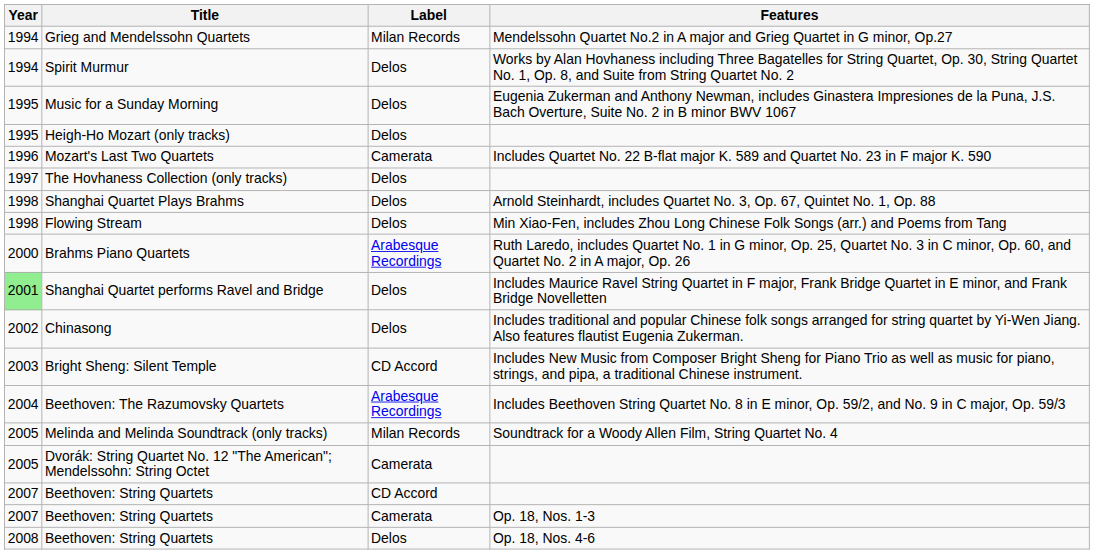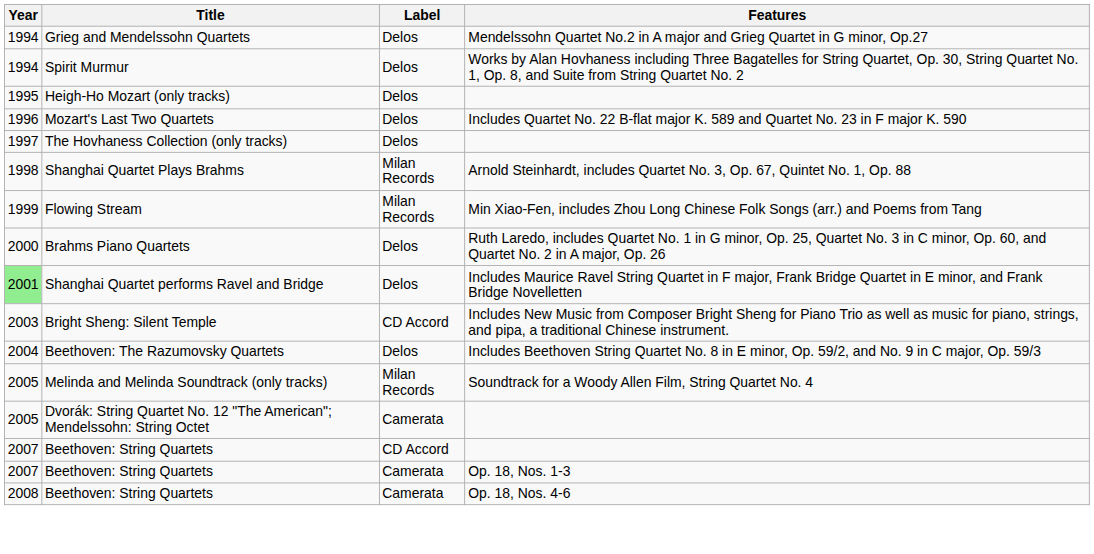Grieg and Mendelssohn Quartets | Label: Milan Records -> Delos
- row: 1995 | Music for a Sunday Morning | Delos | Eugenia Zukerman and Anthony Newman, includes Ginastera Impresiones de la Puna, J.S. Bach Overture, Suite No. 2 in B minor BWV 1067
Mozart's Last Two Quartets | Label: Camerata -> Delos
Shanghai Quartet Plays Brahms | Label: Delos -> Milan Records
Flowing Stream | Year: 1998 -> 1999
Flowing Stream | Label: Delos -> Milan Records
Brahms Piano Quartets | Label: Arabesque Recordings -> Delos
- row: 2002 | Chinasong | Delos | Includes traditional and popular Chinese folk songs arranged for string quartet by Yi-Wen Jiang. Also features flautist Eugenia Zukerman.
Beethoven: The Razumovsky Quartets | Label: Arabesque Recordings -> Delos
Beethoven: String Quartets / Op. 18, Nos. 4-6 | Label: Delos -> Camerata
